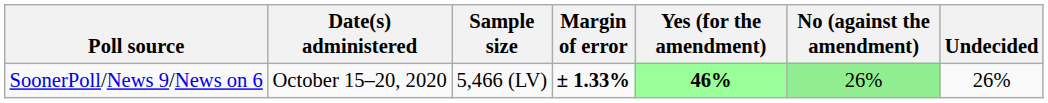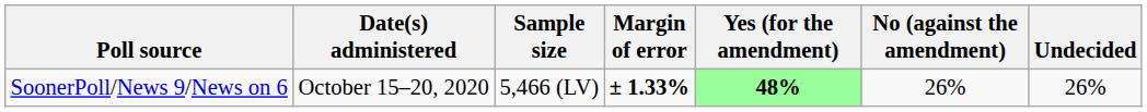SoonerPoll/News 9/News on 6 | Yes (for the amendment): 46% -> 48%
SoonerPoll/News 9/News on 6 | No (against the amendment): lightgreen background -> no background
